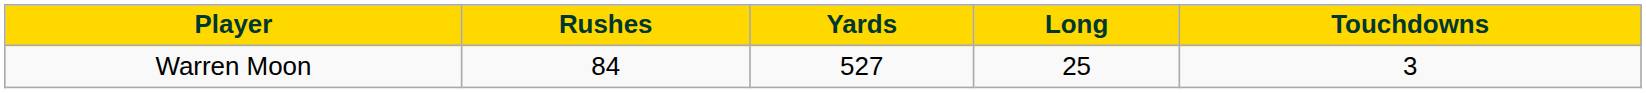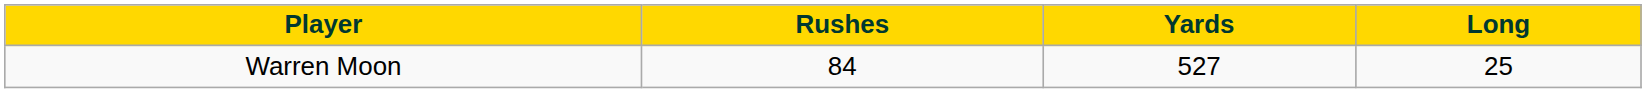- column: Touchdowns | 3
